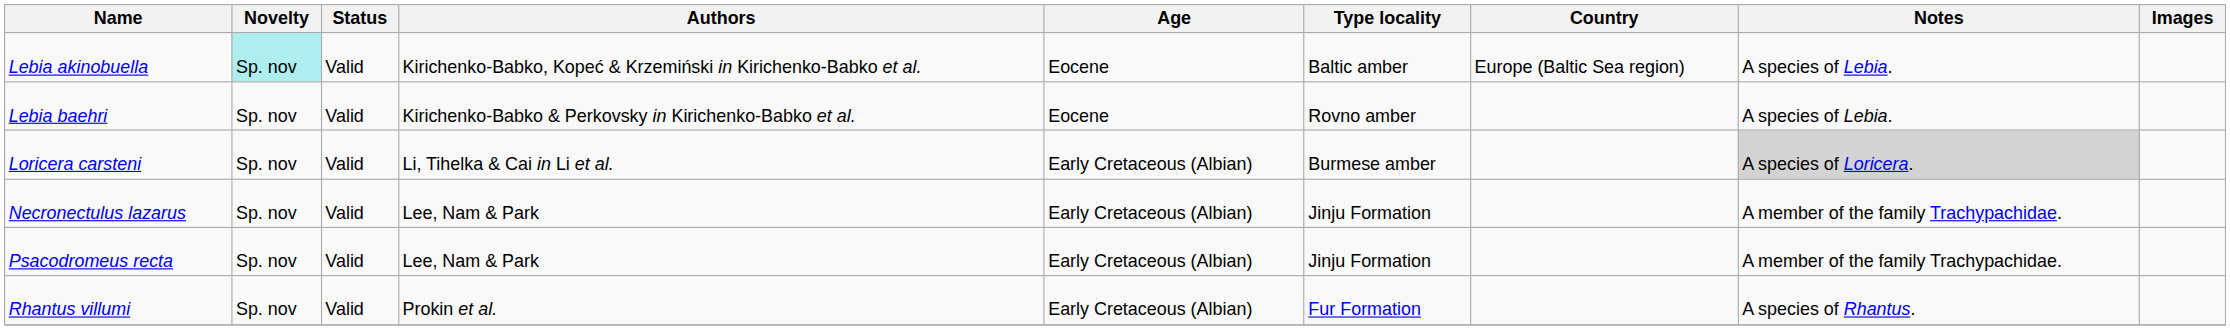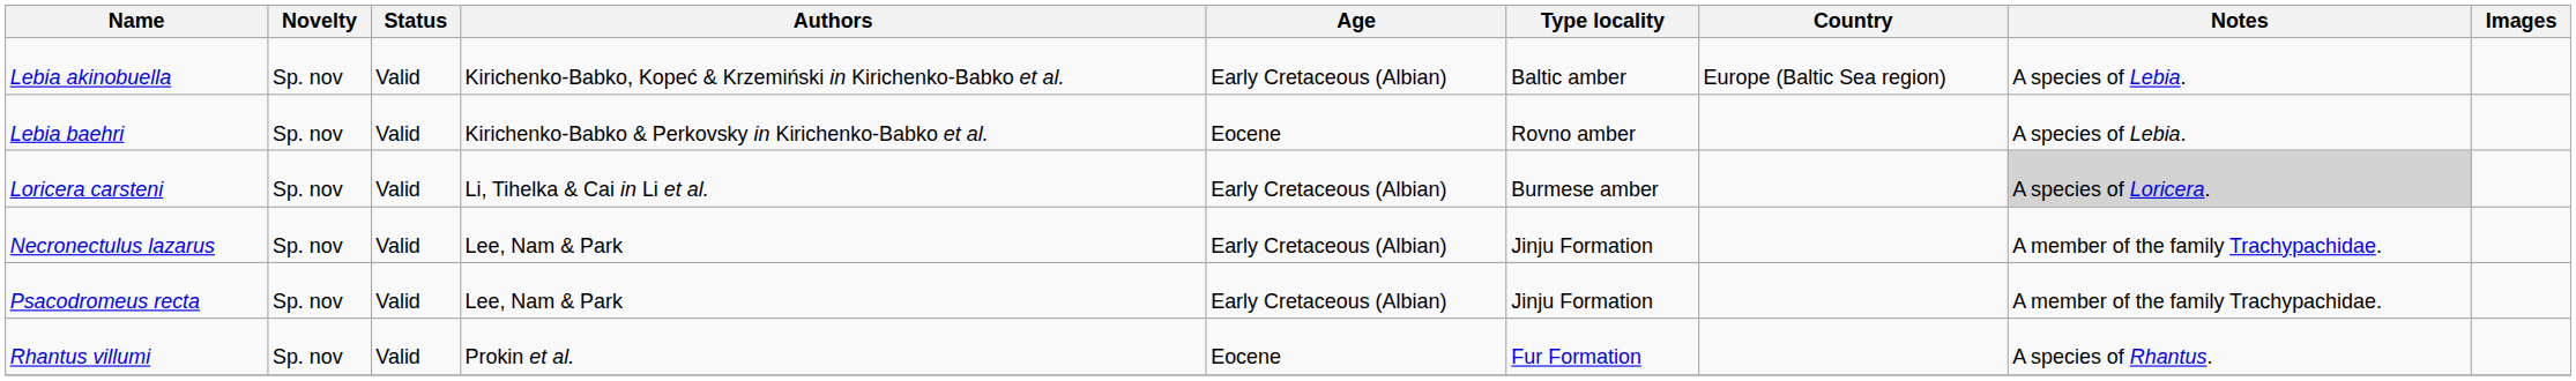Lebia akinobuella | Novelty: paleturquoise background -> no background
Lebia akinobuella | Age: Eocene -> Early Cretaceous (Albian)
Rhantus villumi | Age: Early Cretaceous (Albian) -> Eocene
